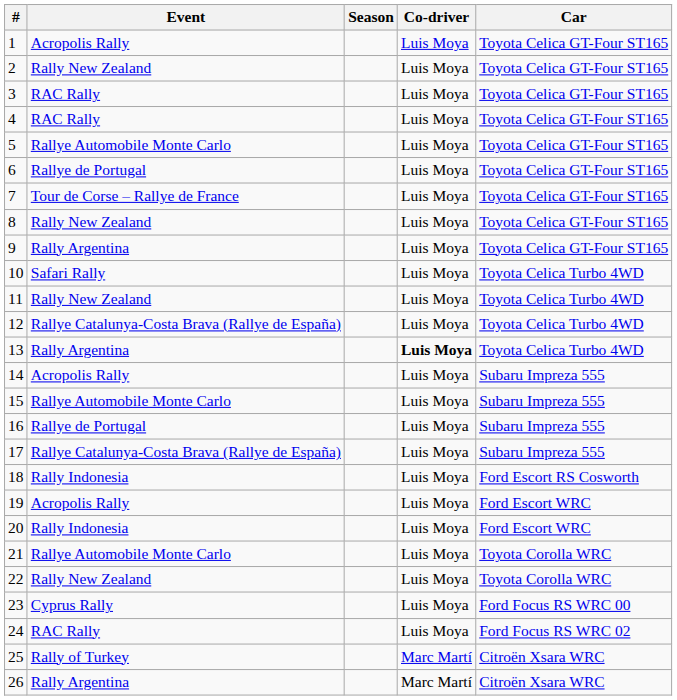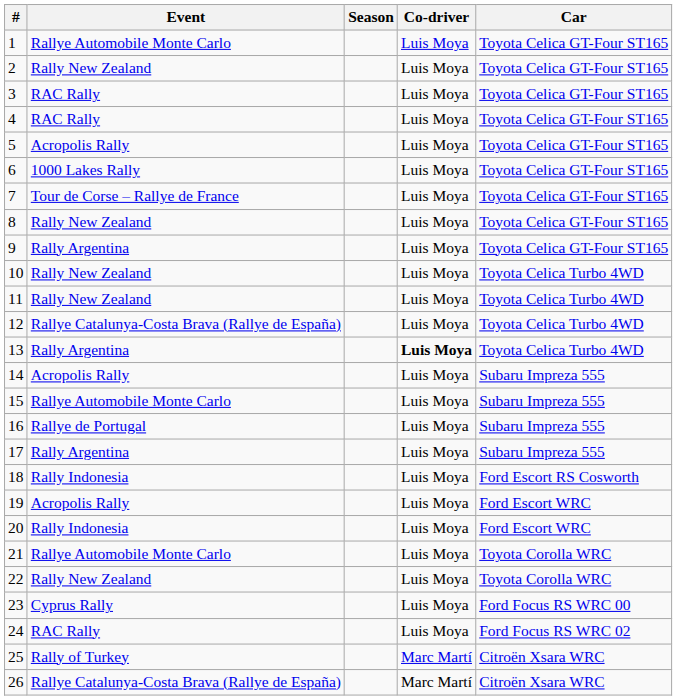1 | Event: Acropolis Rally -> Rallye Automobile Monte Carlo
5 | Event: Rallye Automobile Monte Carlo -> Acropolis Rally
6 | Event: Rallye de Portugal -> 1000 Lakes Rally
10 | Event: Safari Rally -> Rally New Zealand
17 | Event: Rallye Catalunya-Costa Brava (Rallye de España) -> Rally Argentina
26 | Event: Rally Argentina -> Rallye Catalunya-Costa Brava (Rallye de España)
